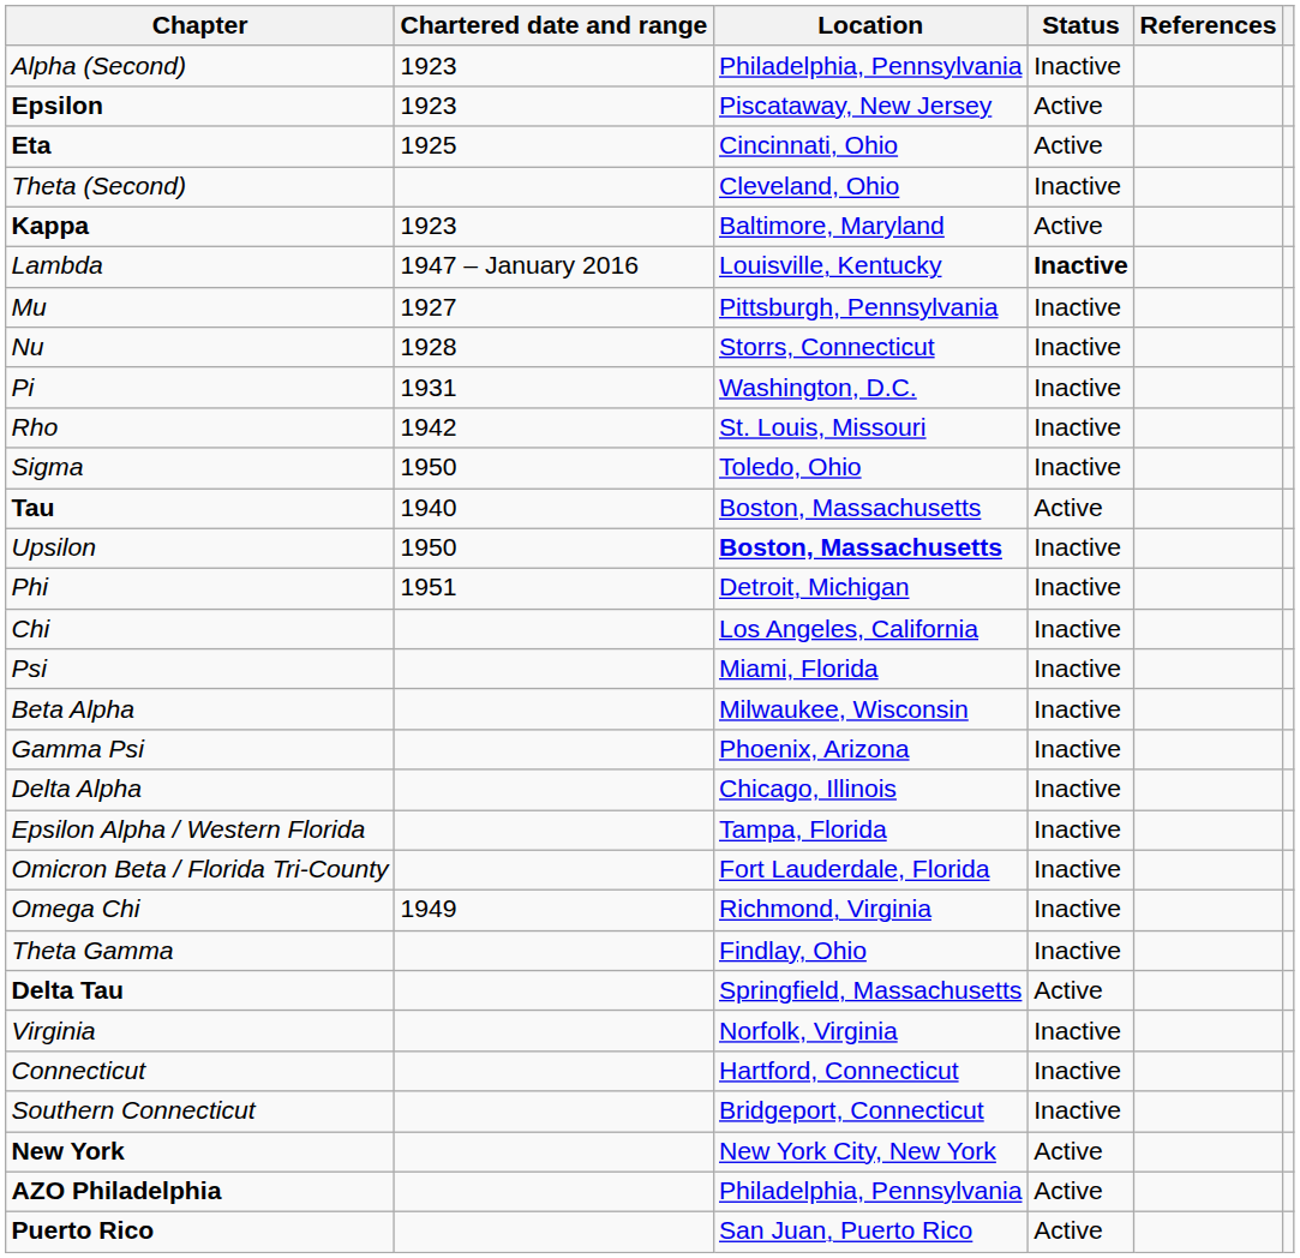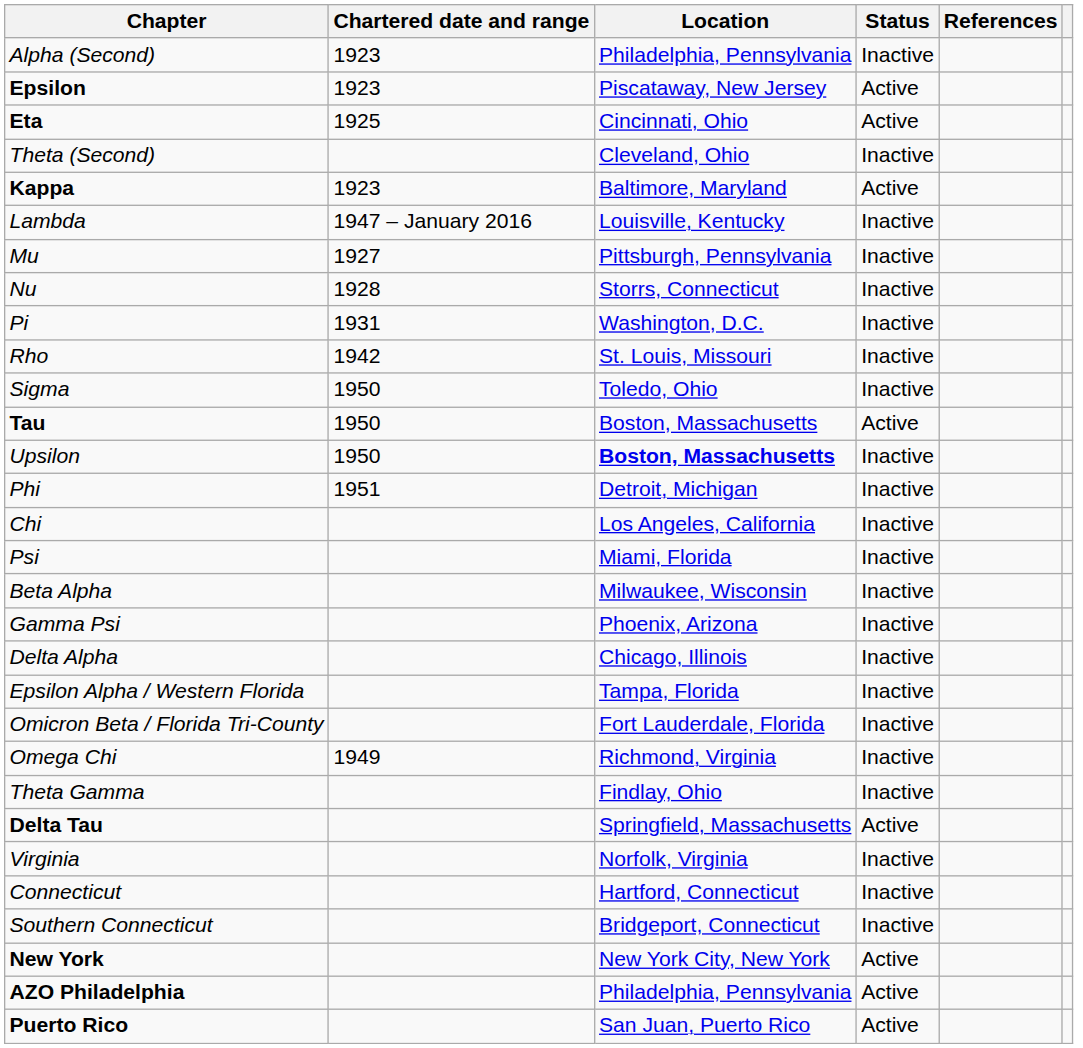Lambda | Status: bold -> normal
Tau | Chartered date and range: 1940 -> 1950
